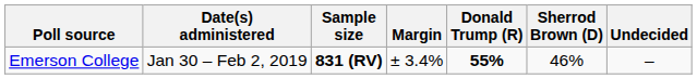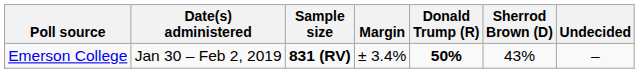Emerson College | Donald Trump (R): 55% -> 50%
Emerson College | Sherrod Brown (D): 46% -> 43%
